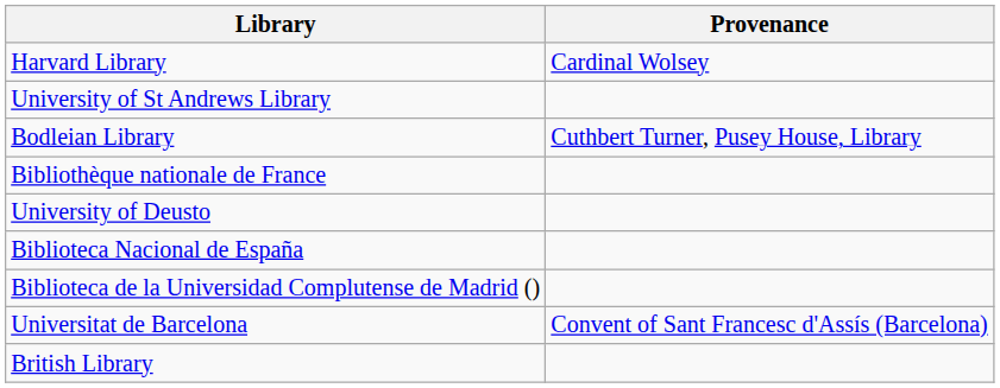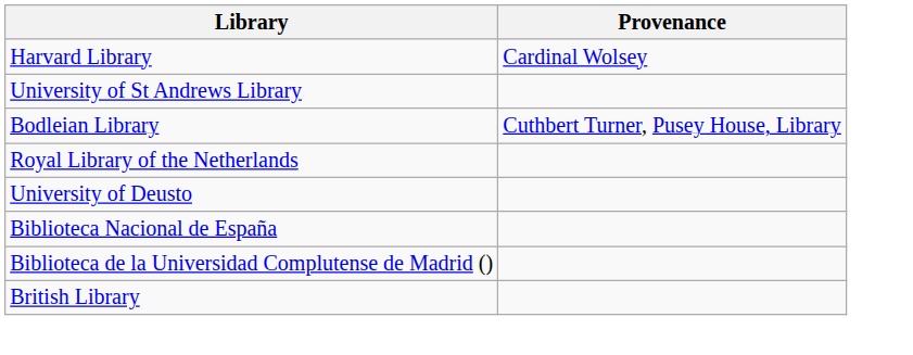+ row: Royal Library of the Netherlands
- row: Bibliothèque nationale de France
- row: Universitat de Barcelona | Convent of Sant Francesc d'Assís (Barcelona)
